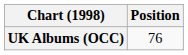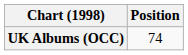UK Albums (OCC) | Position: 76 -> 74
